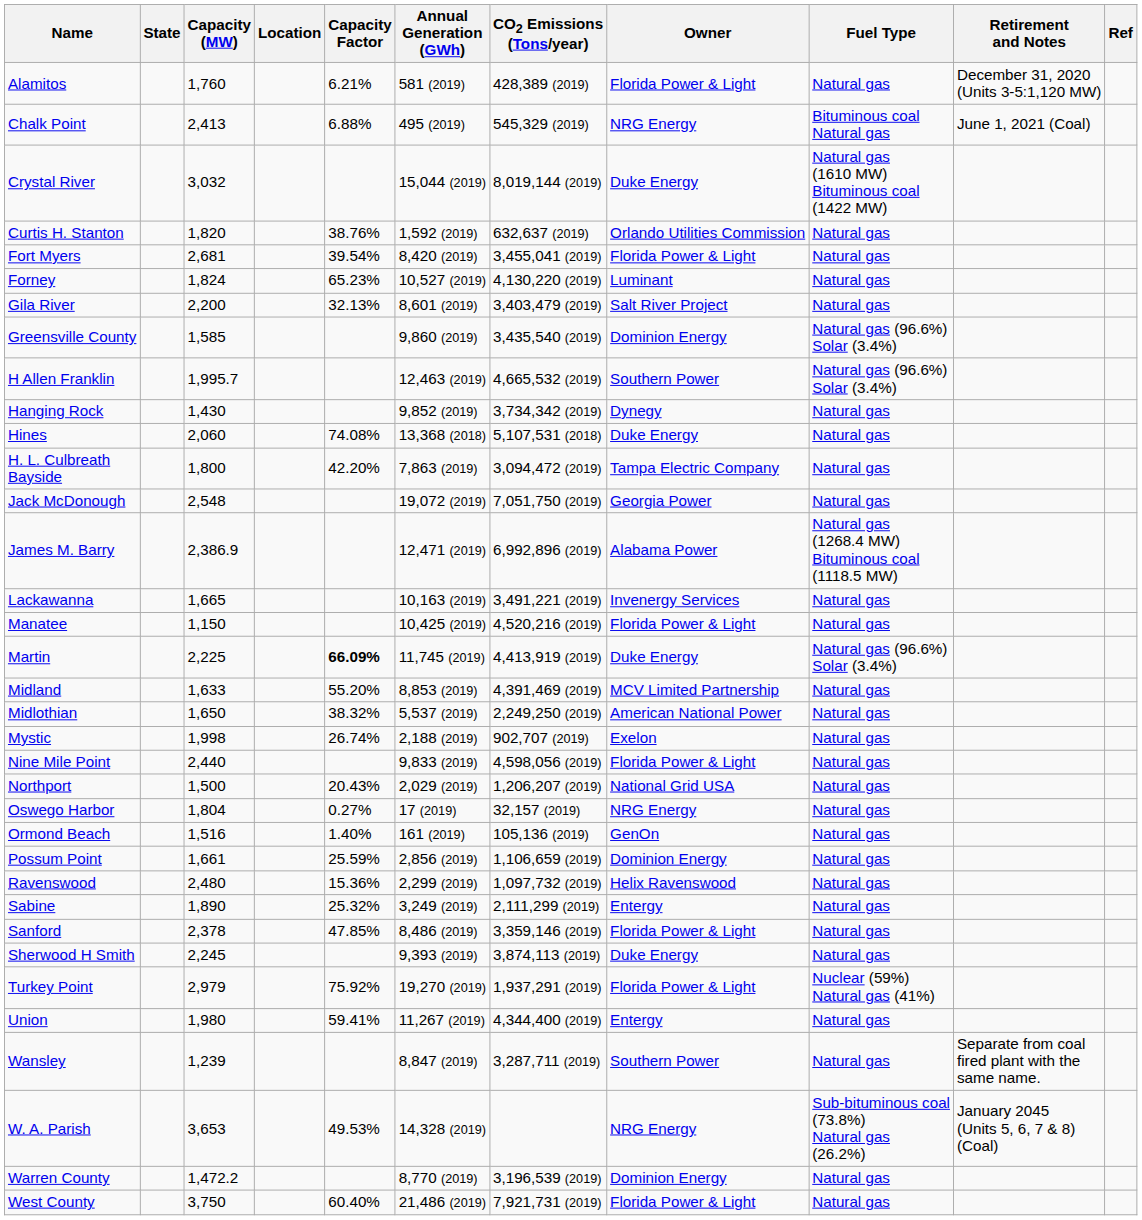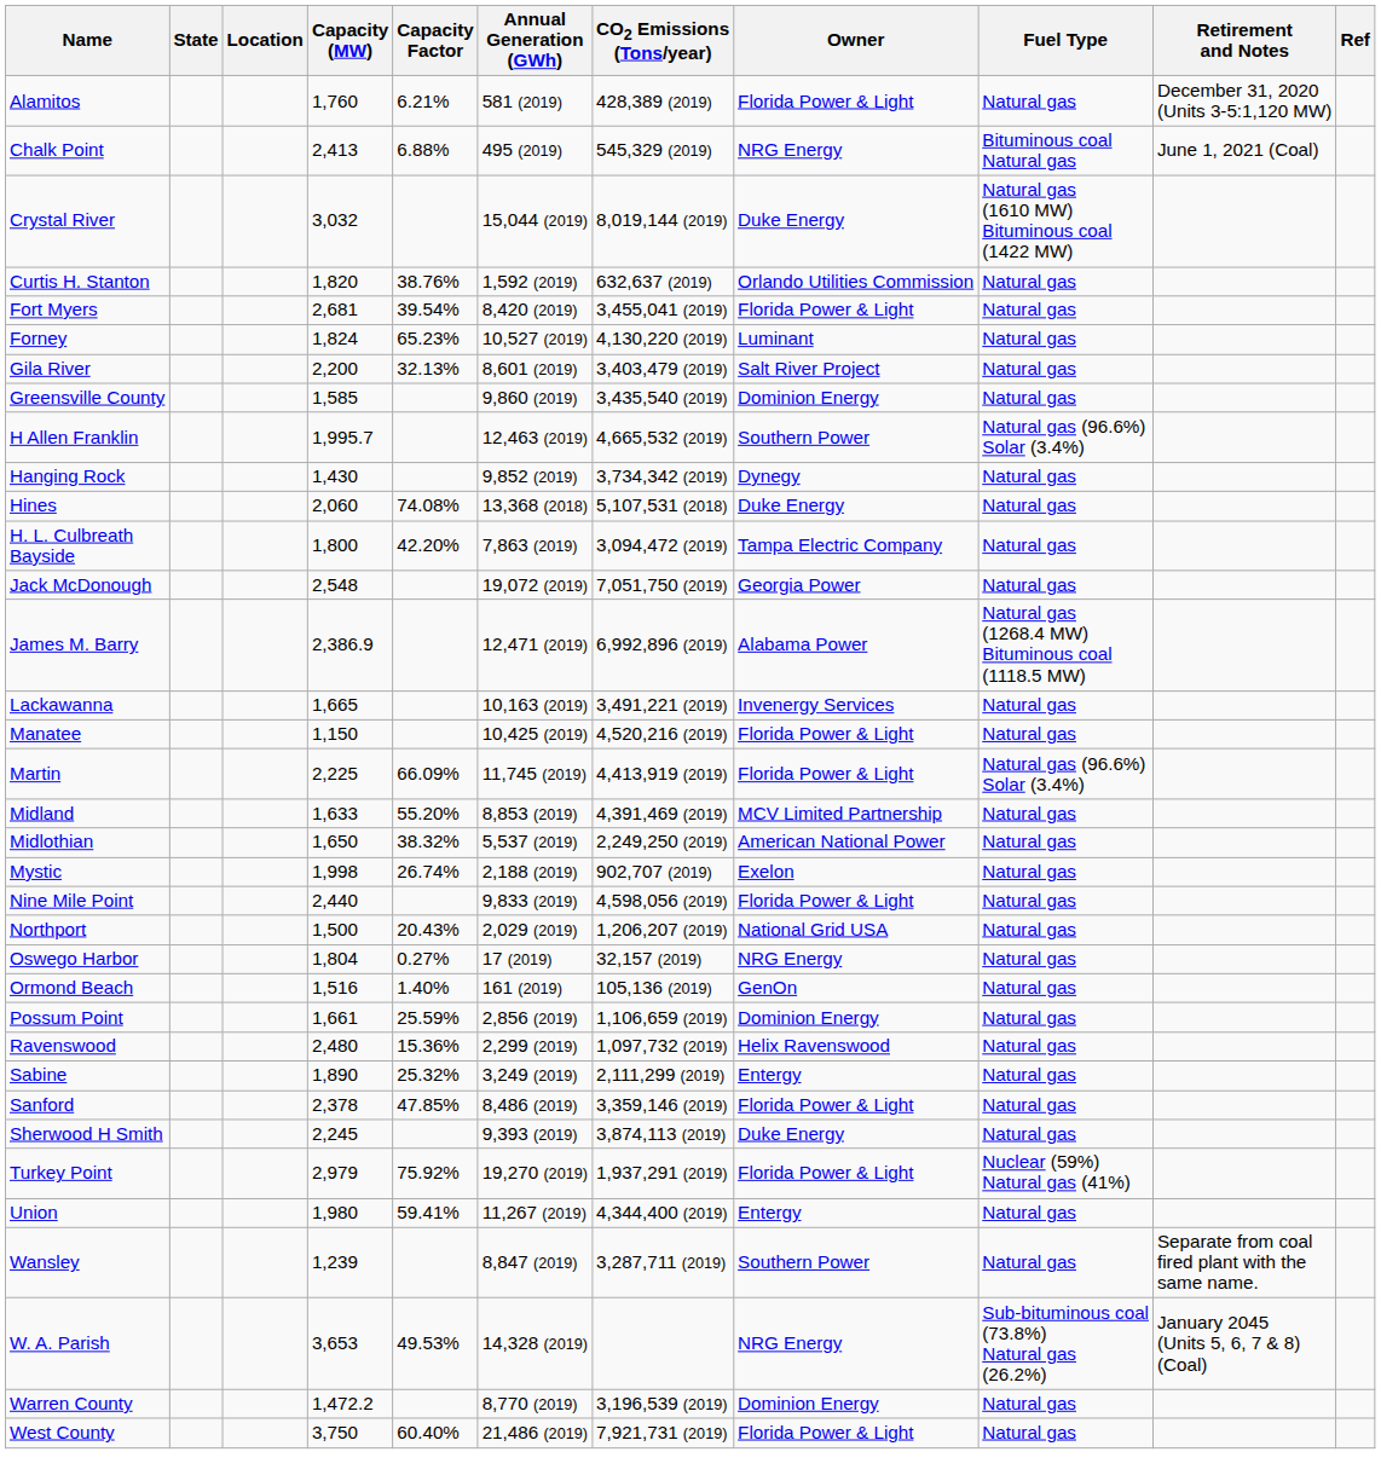columns swapped: Location <-> Capacity (MW)
Greensville County | Fuel Type: Natural gas (96.6%) Solar (3.4%) -> Natural gas
Martin | Capacity Factor: bold -> normal
Martin | Owner: Duke Energy -> Florida Power & Light
